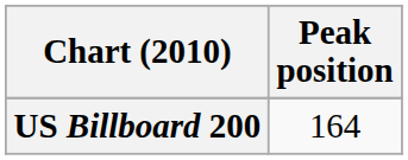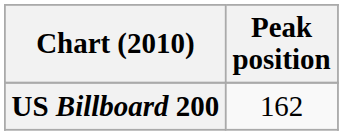US Billboard 200 | Peak position: 164 -> 162
